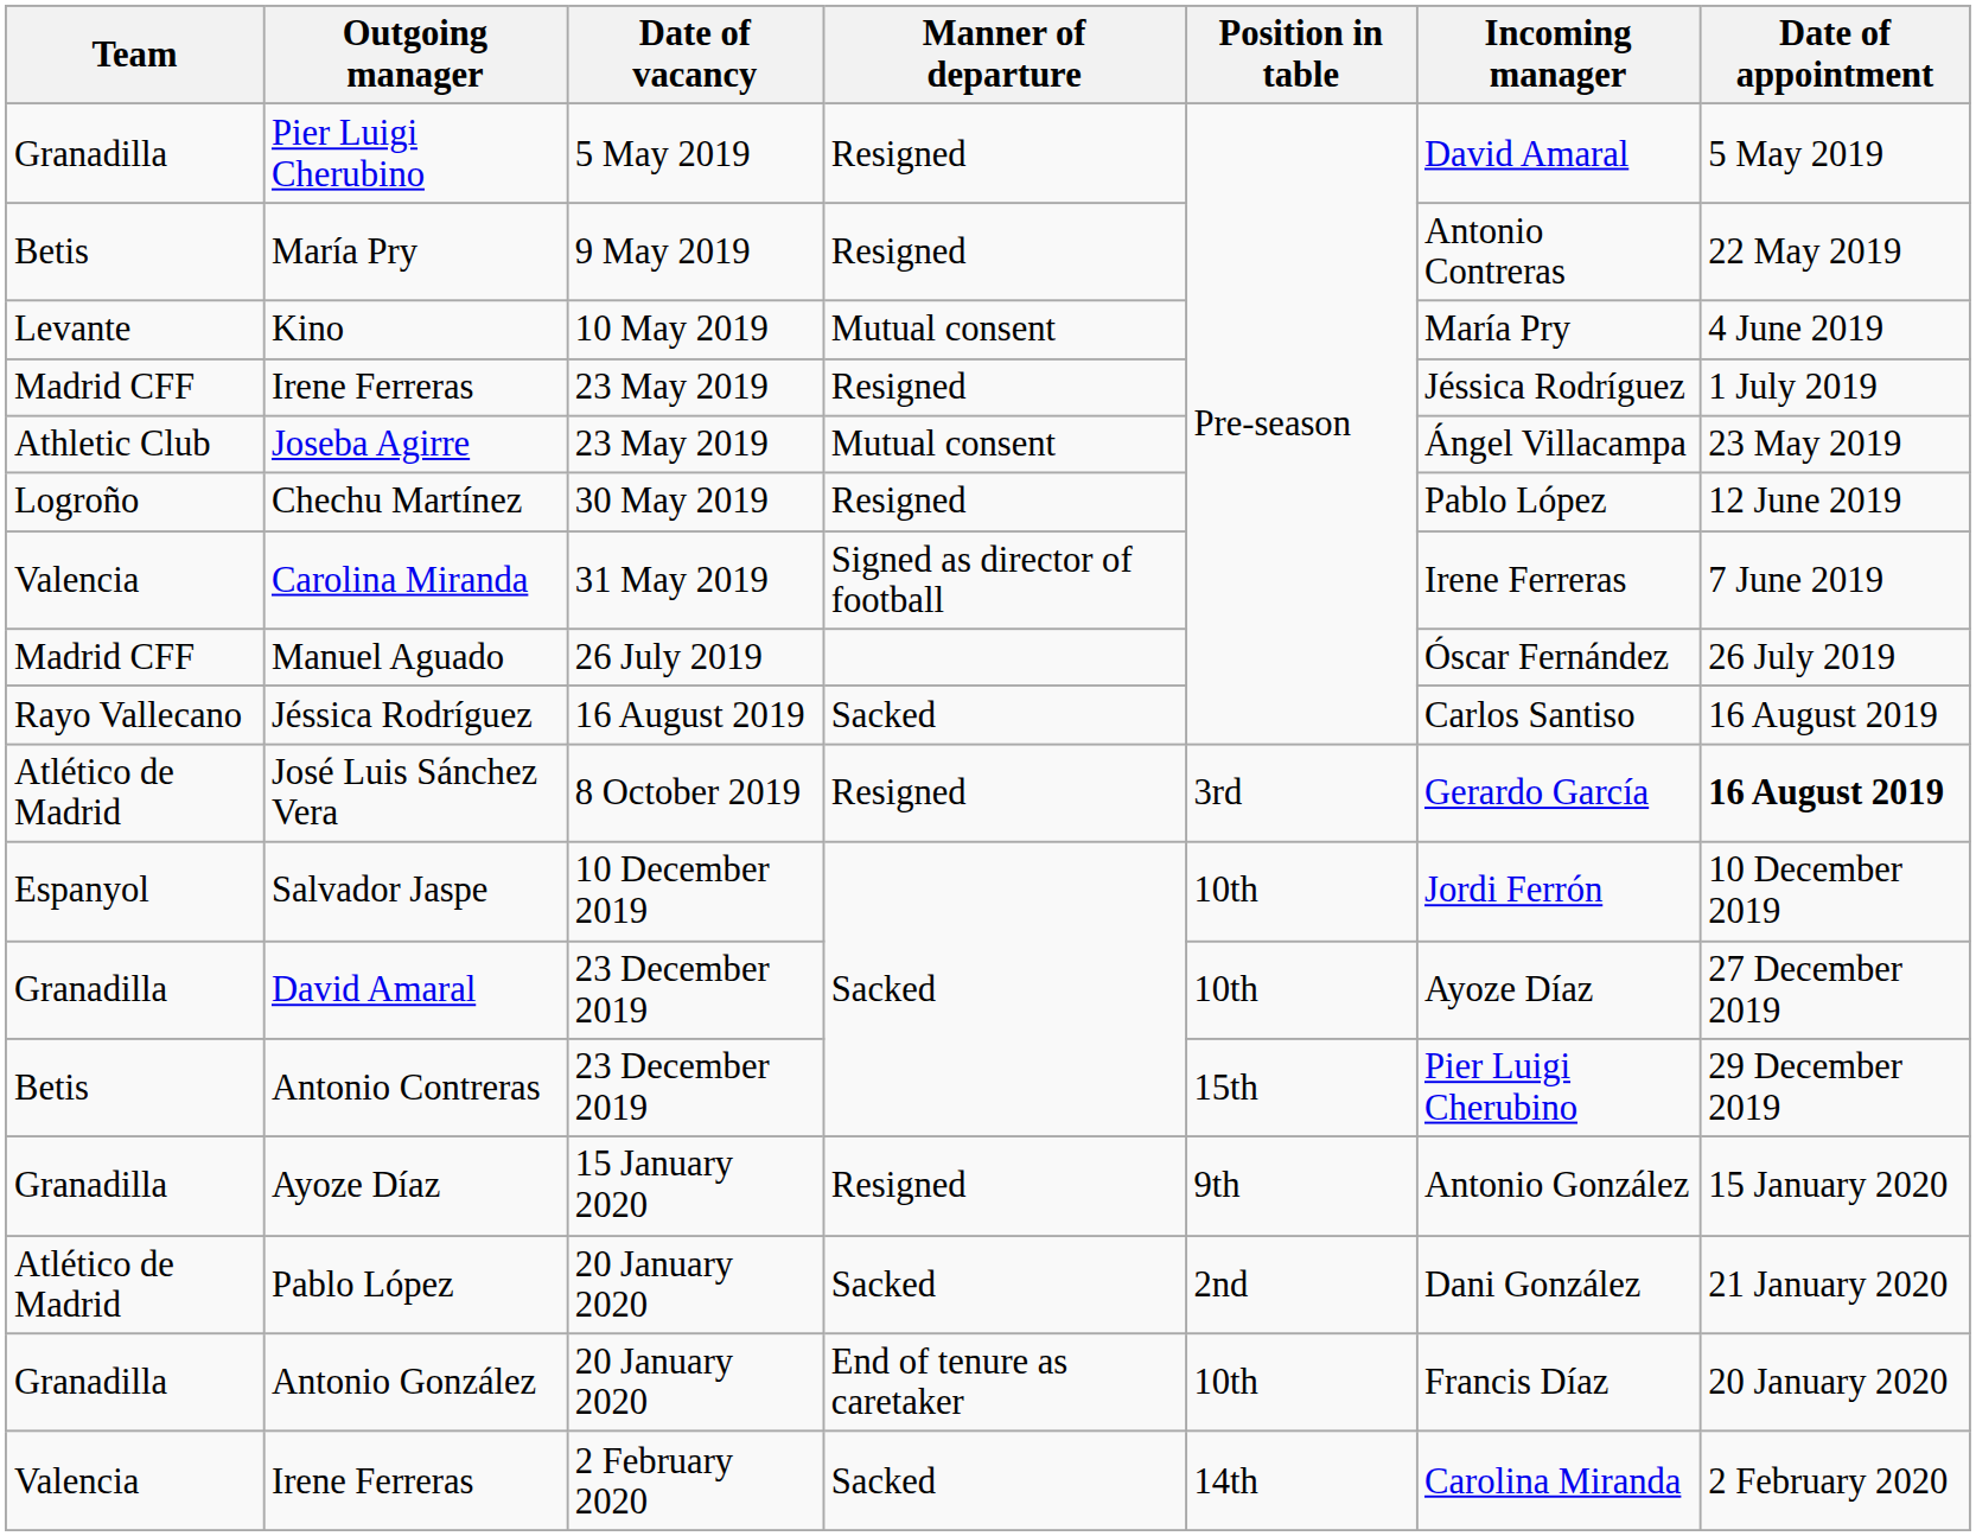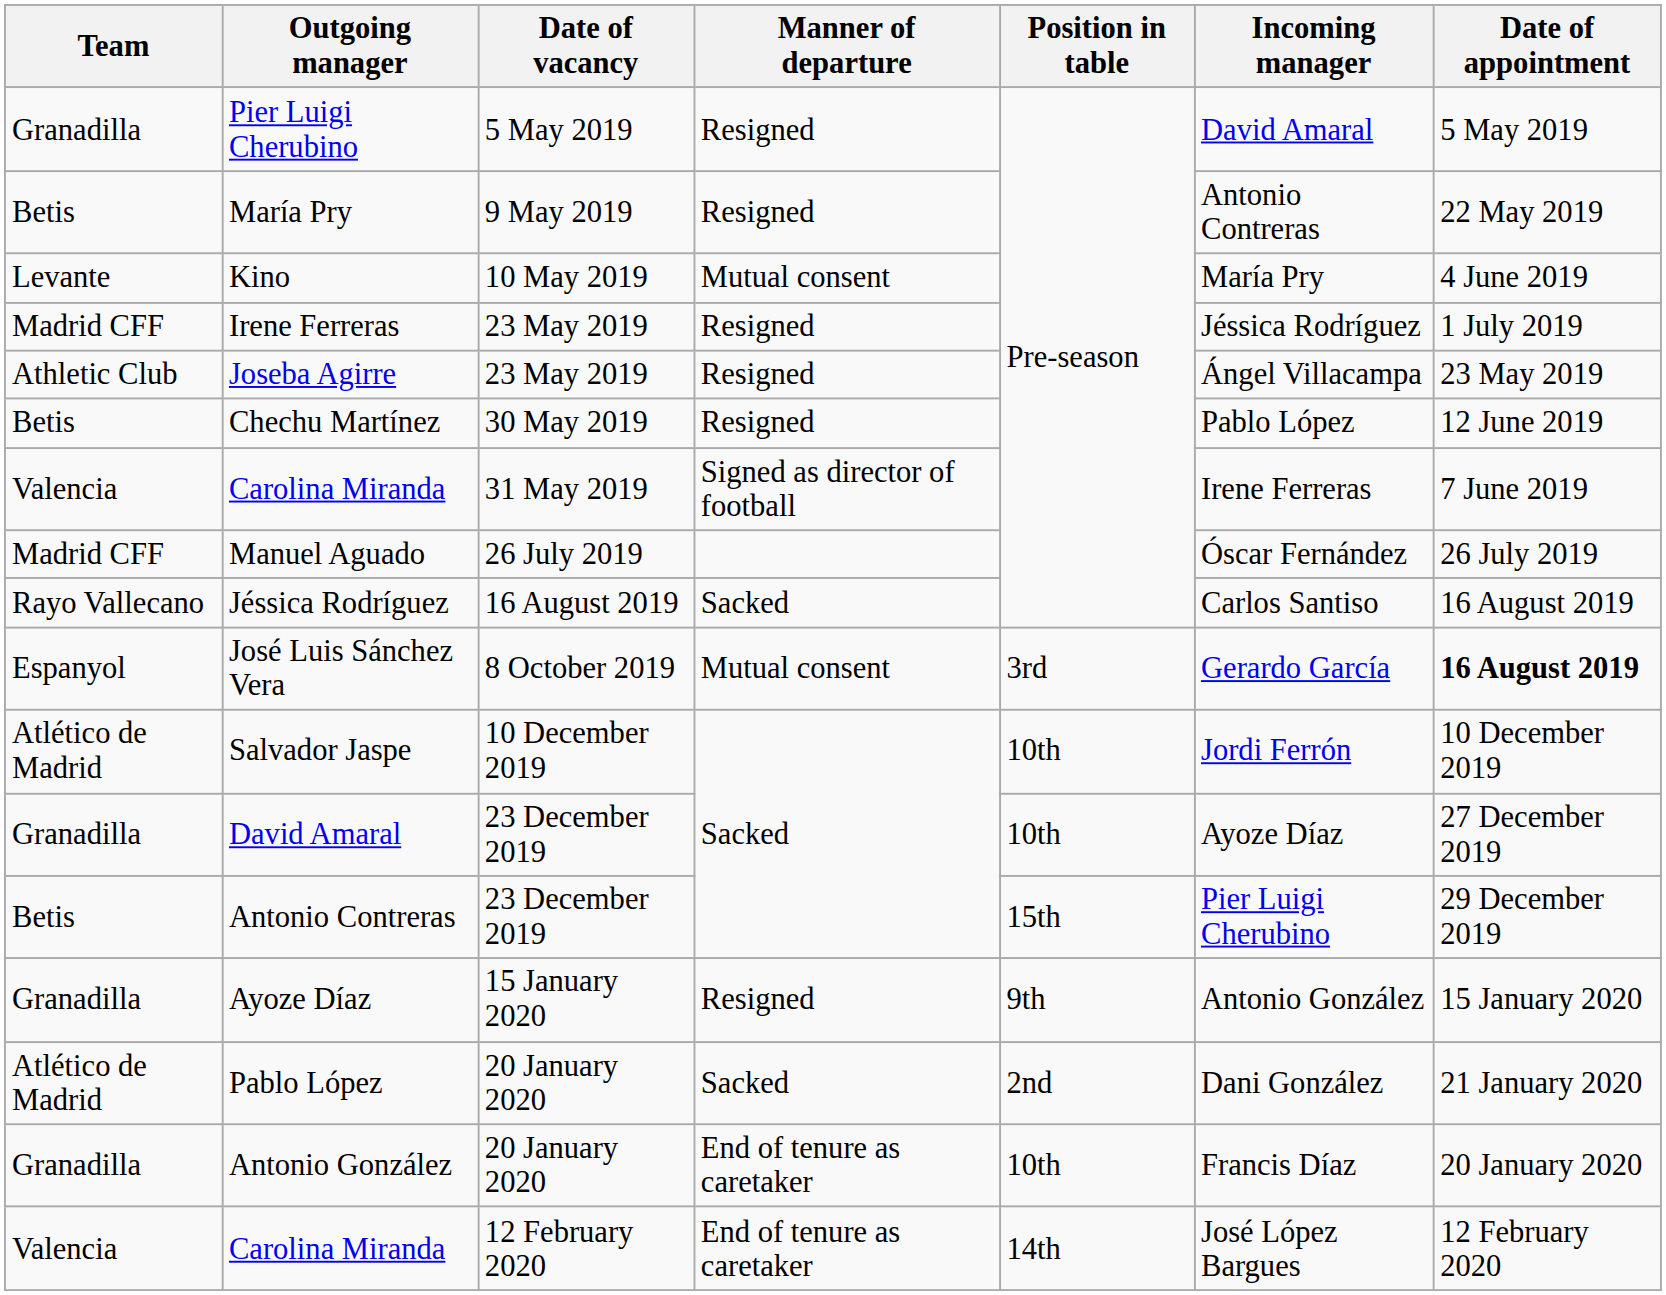Joseba Agirre | Manner of departure: Mutual consent -> Resigned
Chechu Martínez | Team: Logroño -> Betis
José Luis Sánchez Vera | Team: Atlético de Madrid -> Espanyol
José Luis Sánchez Vera | Manner of departure: Resigned -> Mutual consent
Salvador Jaspe | Team: Espanyol -> Atlético de Madrid
- row: Valencia | Irene Ferreras | 2 February 2020 | Sacked | 14th | Carolina Miranda | 2 February 2020
+ row: Valencia | Carolina Miranda | 12 February 2020 | End of tenure as caretaker | 14th | José López Bargues | 12 February 2020
